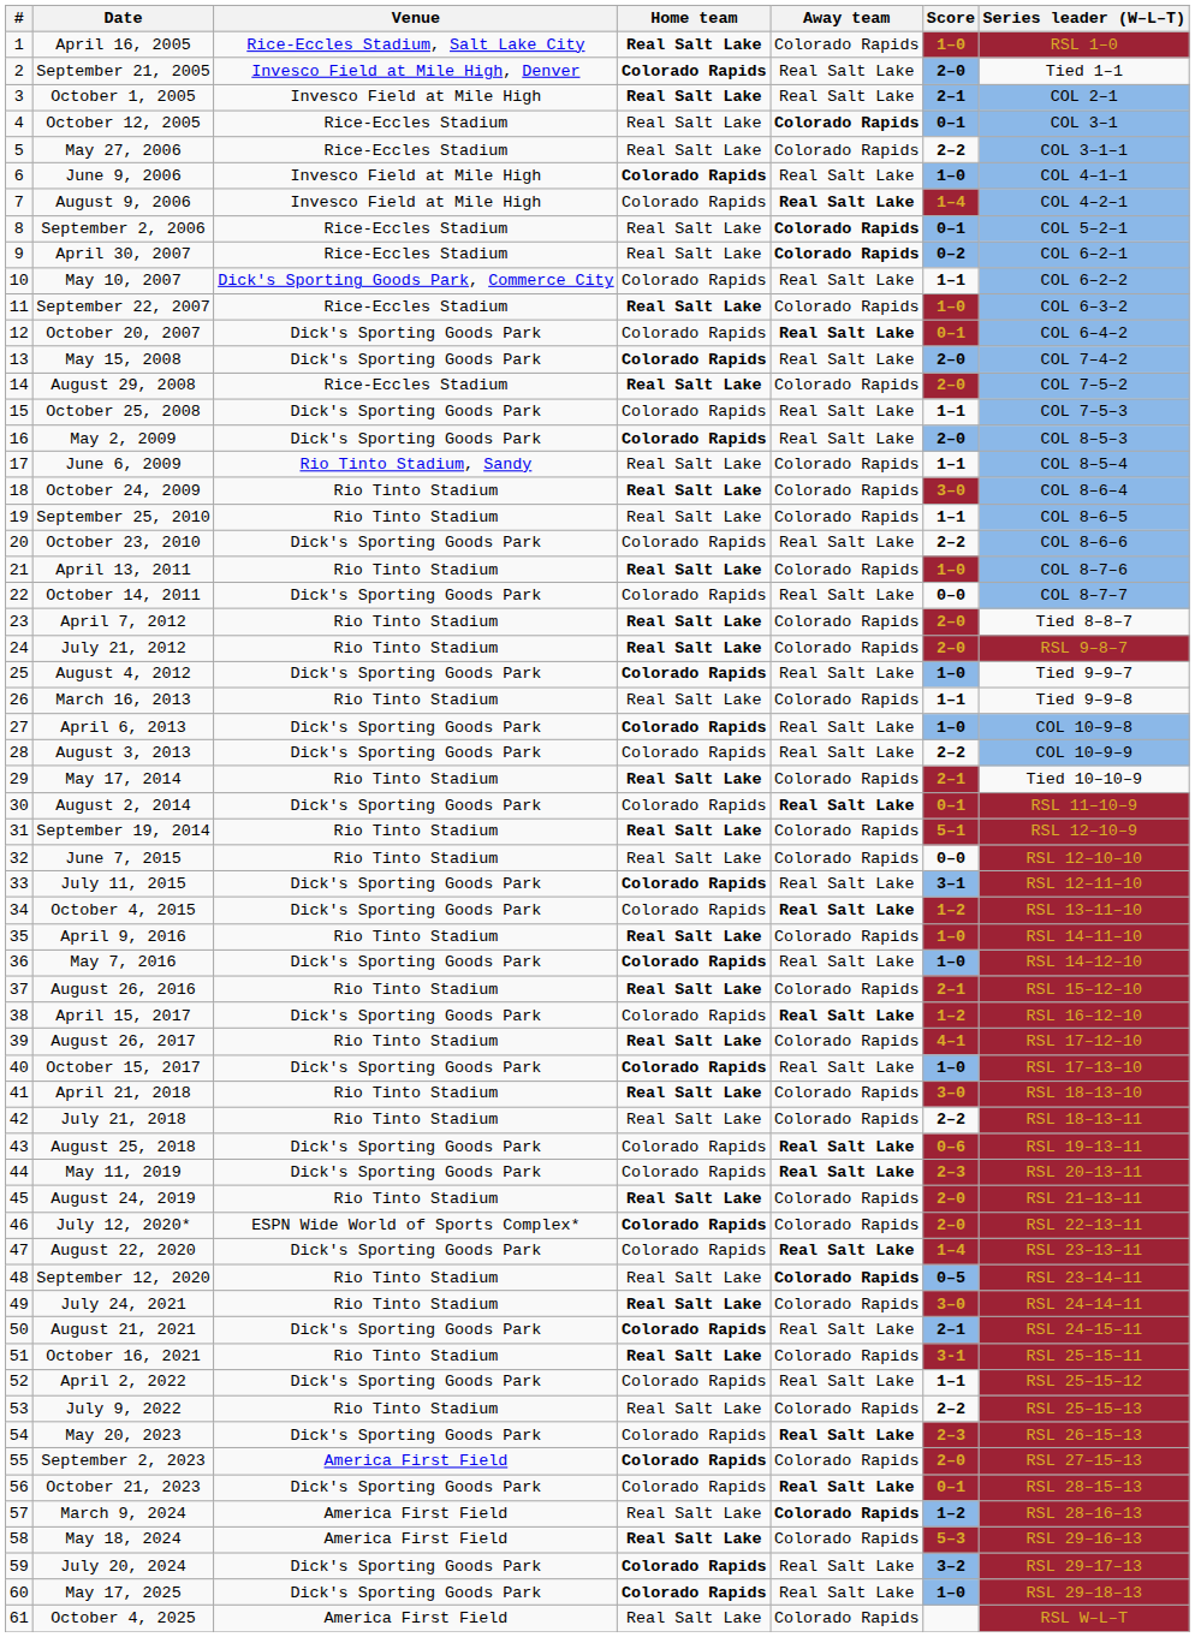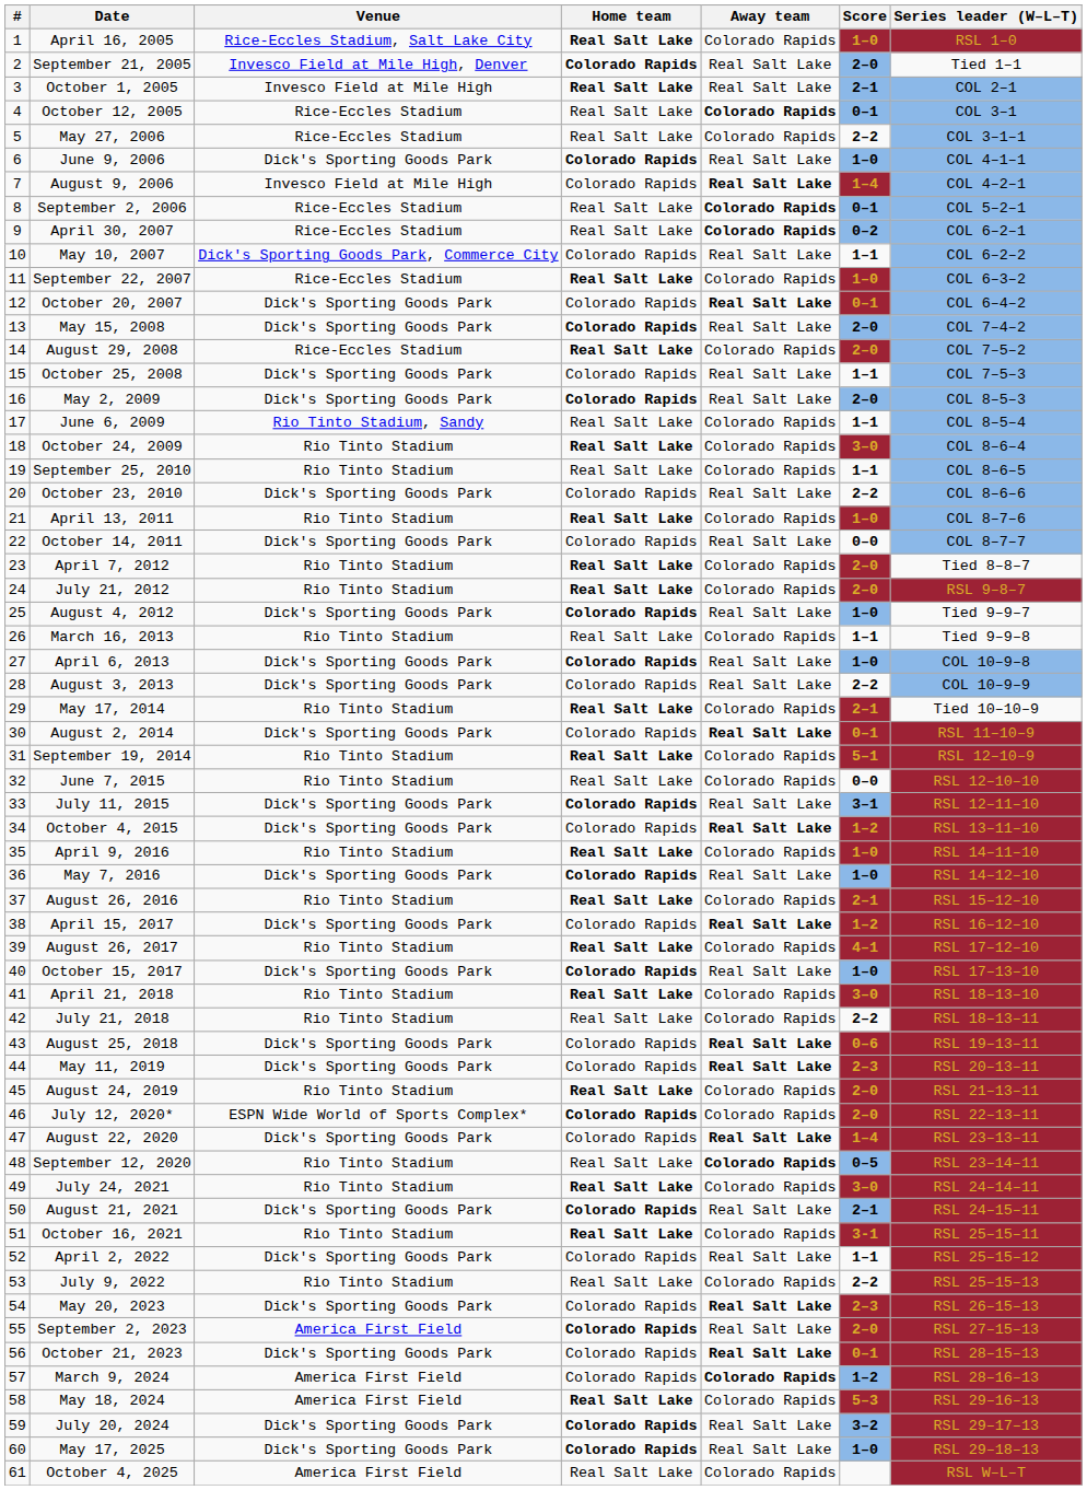June 9, 2006 | Venue: Invesco Field at Mile High -> Dick's Sporting Goods Park
September 2, 2023 | Away team: Colorado Rapids -> Real Salt Lake
March 9, 2024 | Home team: Real Salt Lake -> Colorado Rapids
